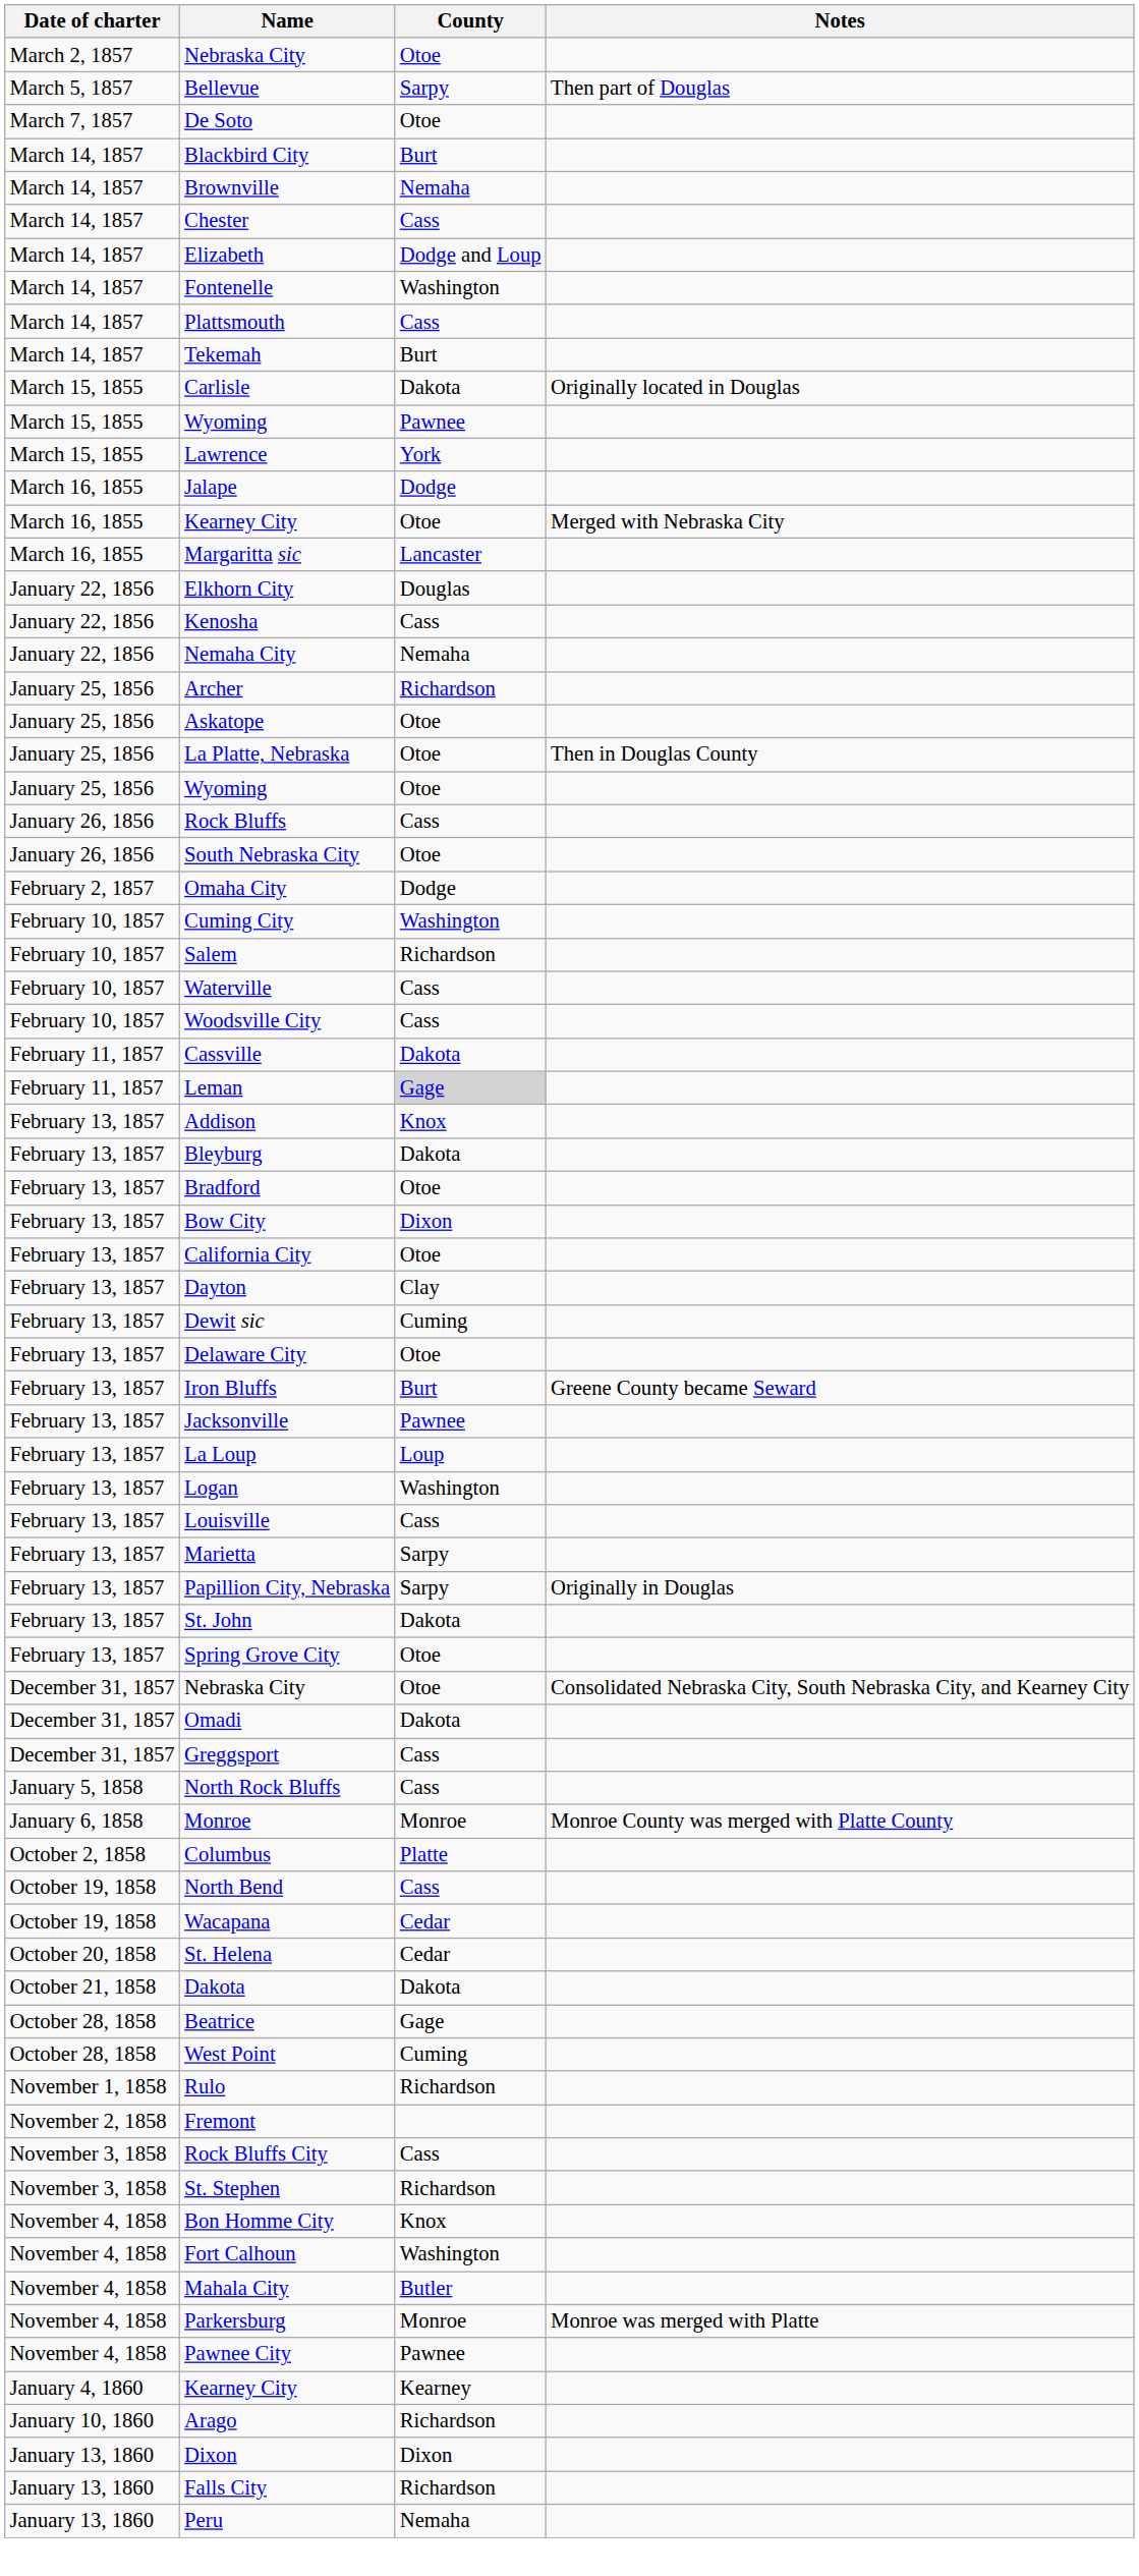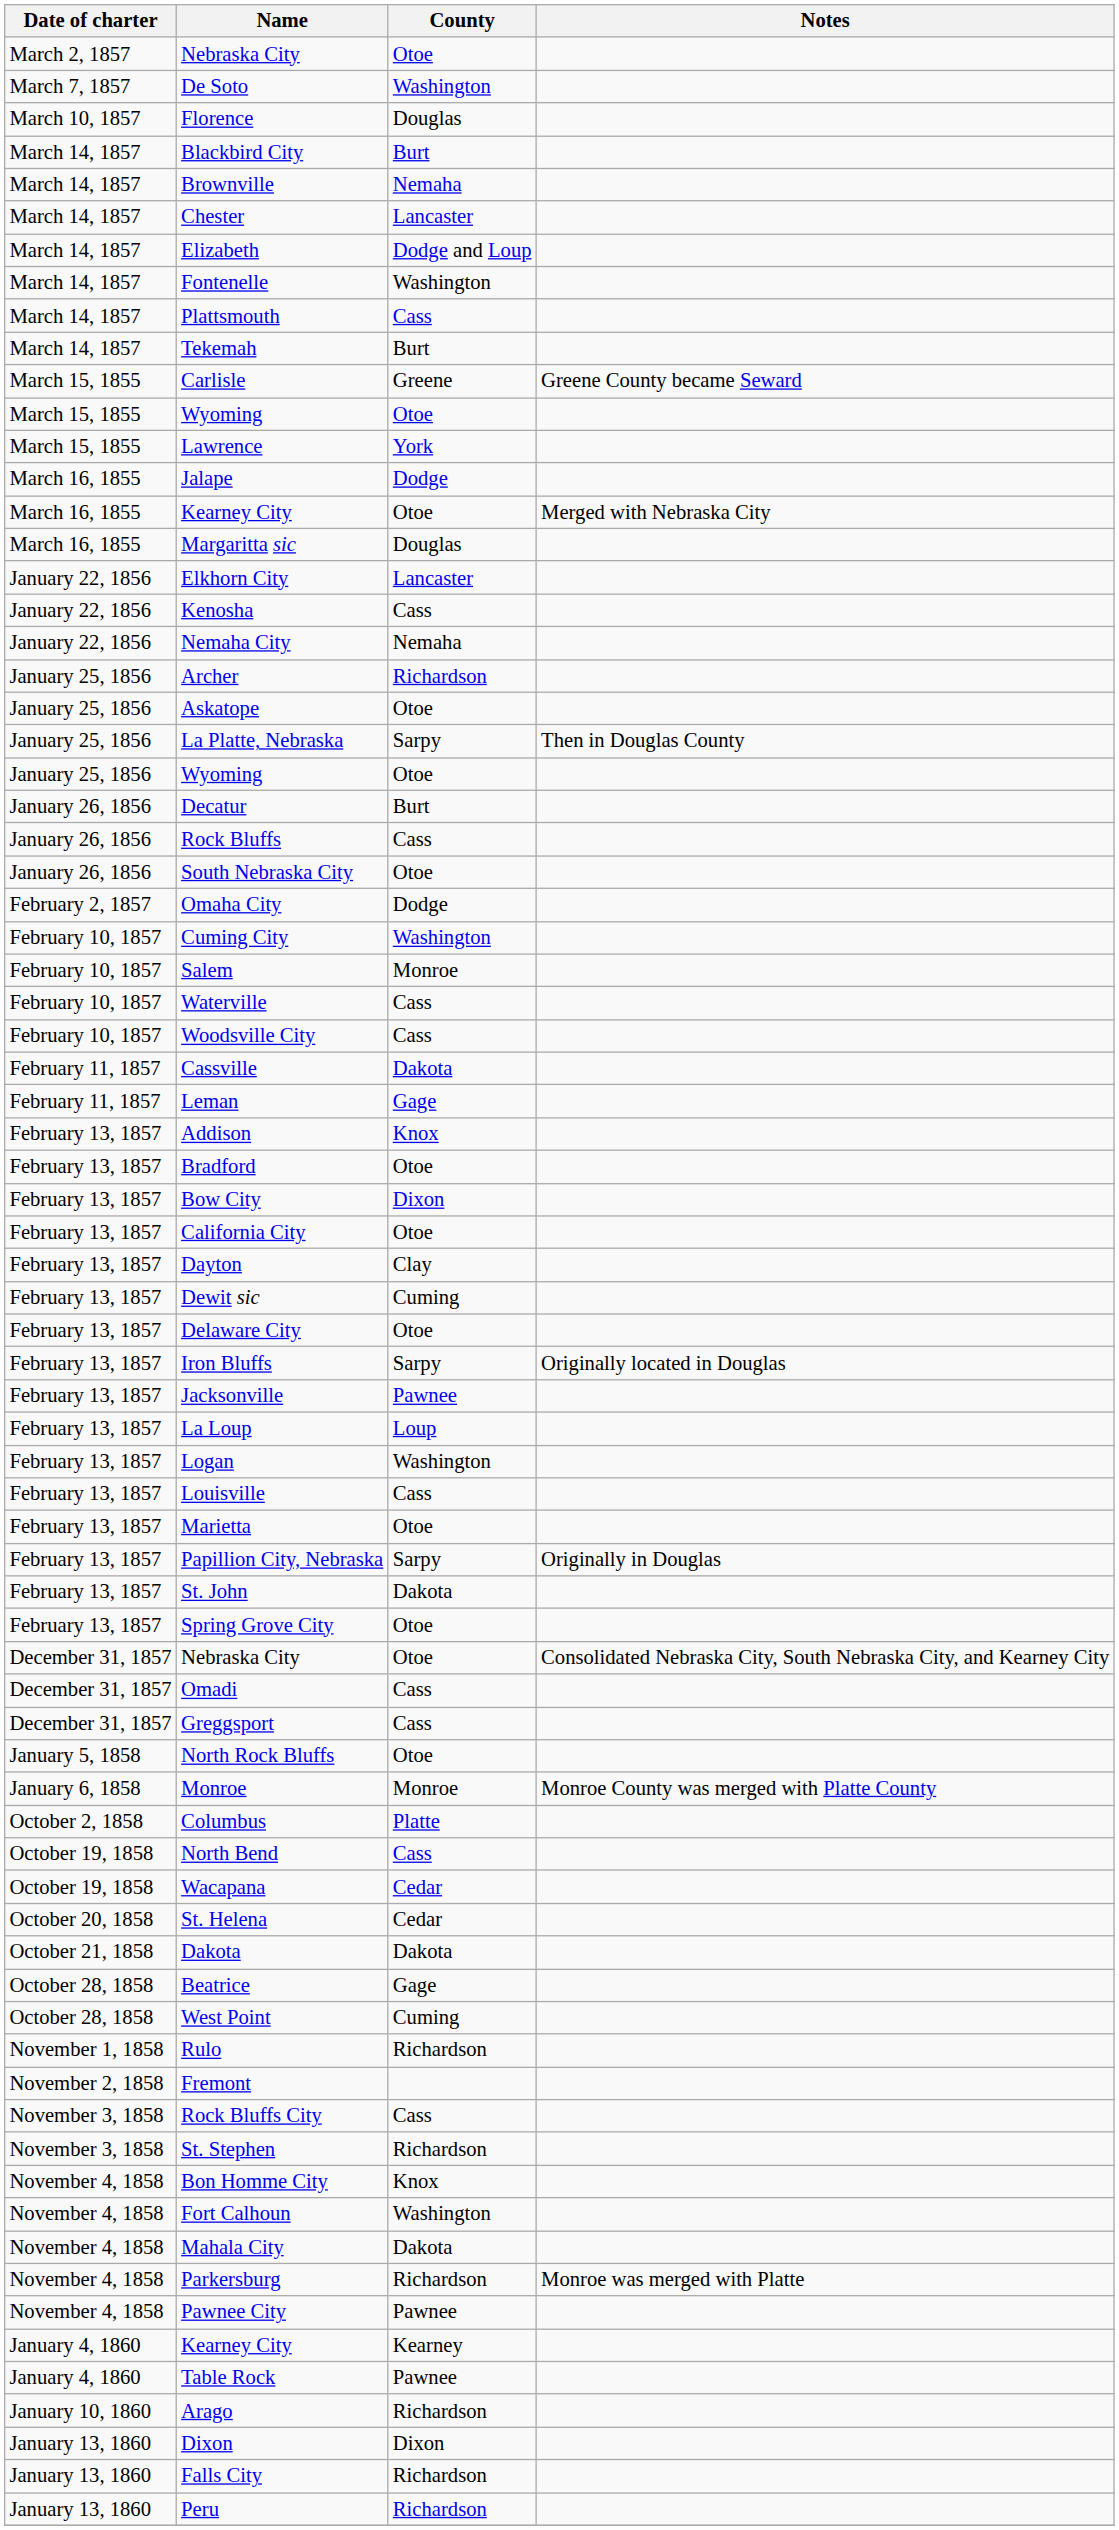- row: March 5, 1857 | Bellevue | Sarpy | Then part of Douglas
De Soto | County: Otoe -> Washington
+ row: March 10, 1857 | Florence | Douglas
Chester | County: Cass -> Lancaster
Carlisle | County: Dakota -> Greene
Carlisle | Notes: Originally located in Douglas -> Greene County became Seward
March 15, 1855 / Wyoming | County: Pawnee -> Otoe
Margaritta sic | County: Lancaster -> Douglas
Elkhorn City | County: Douglas -> Lancaster
La Platte, Nebraska | County: Otoe -> Sarpy
+ row: January 26, 1856 | Decatur | Burt
Salem | County: Richardson -> Monroe
Leman | County: lightgrey background -> no background
- row: February 13, 1857 | Bleyburg | Dakota
Iron Bluffs | County: Burt -> Sarpy
Iron Bluffs | Notes: Greene County became Seward -> Originally located in Douglas
Marietta | County: Sarpy -> Otoe
Omadi | County: Dakota -> Cass
North Rock Bluffs | County: Cass -> Otoe
Mahala City | County: Butler -> Dakota
Parkersburg | County: Monroe -> Richardson
+ row: January 4, 1860 | Table Rock | Pawnee
Peru | County: Nemaha -> Richardson
